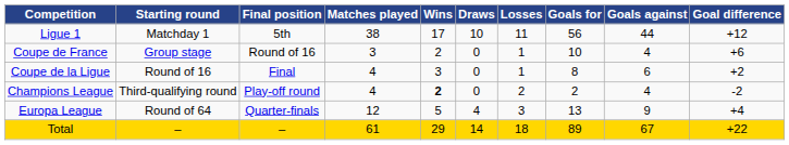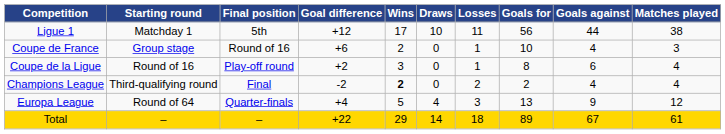columns swapped: Matches played <-> Goal difference
Coupe de la Ligue | Final position: Final -> Play-off round
Champions League | Final position: Play-off round -> Final
